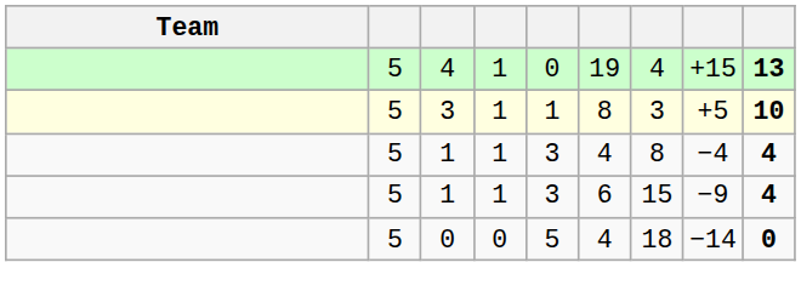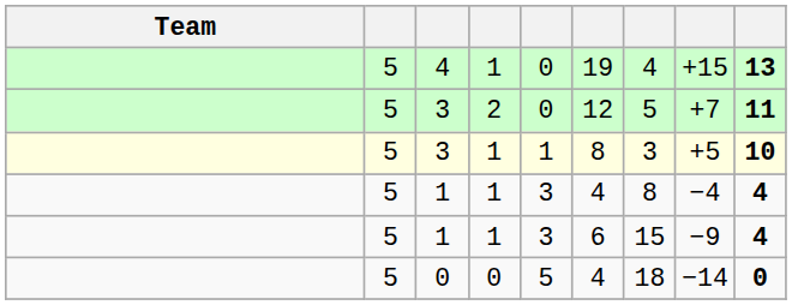+ row: 5 | 3 | 2 | 0 | 12 | 5 | +7 | 11
